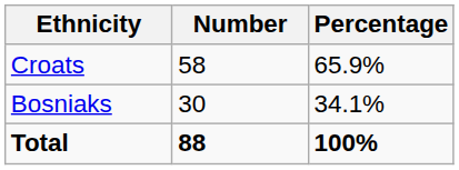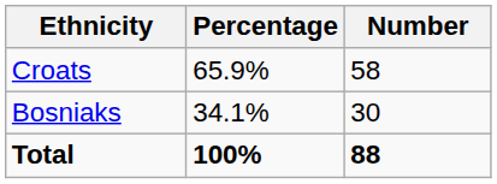columns swapped: Number <-> Percentage
